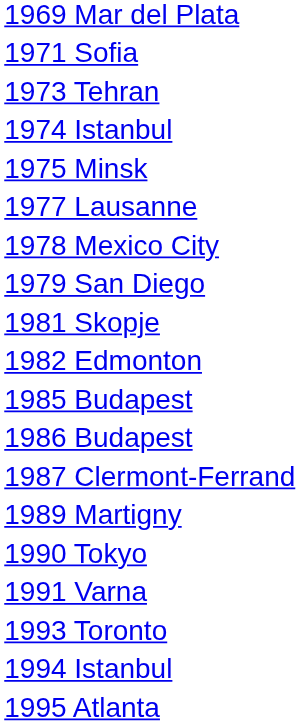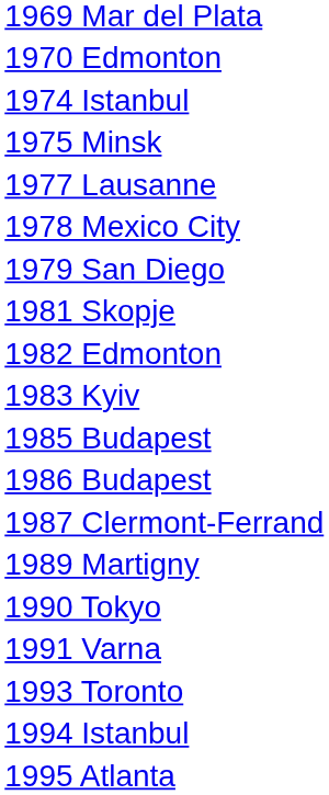+ row: 1970 Edmonton
- row: 1971 Sofia
- row: 1973 Tehran
+ row: 1983 Kyiv
